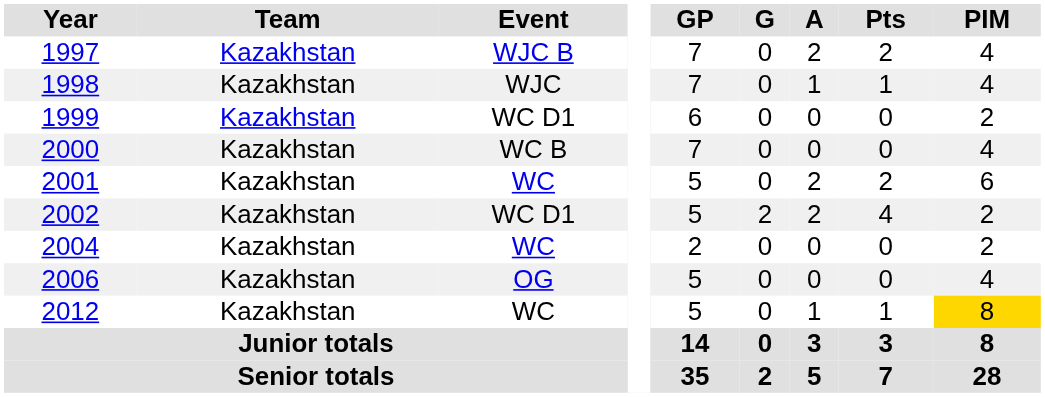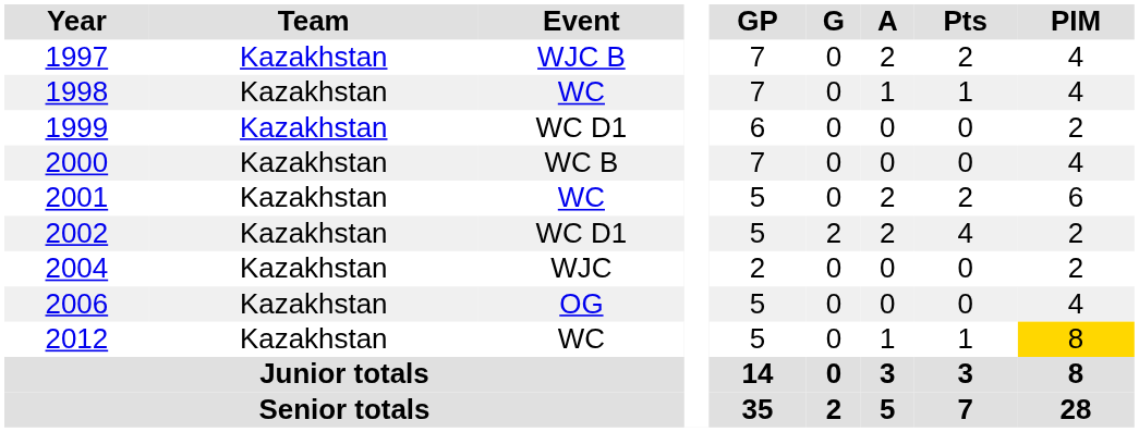1998 | Event: WJC -> WC
2004 | Event: WC -> WJC
